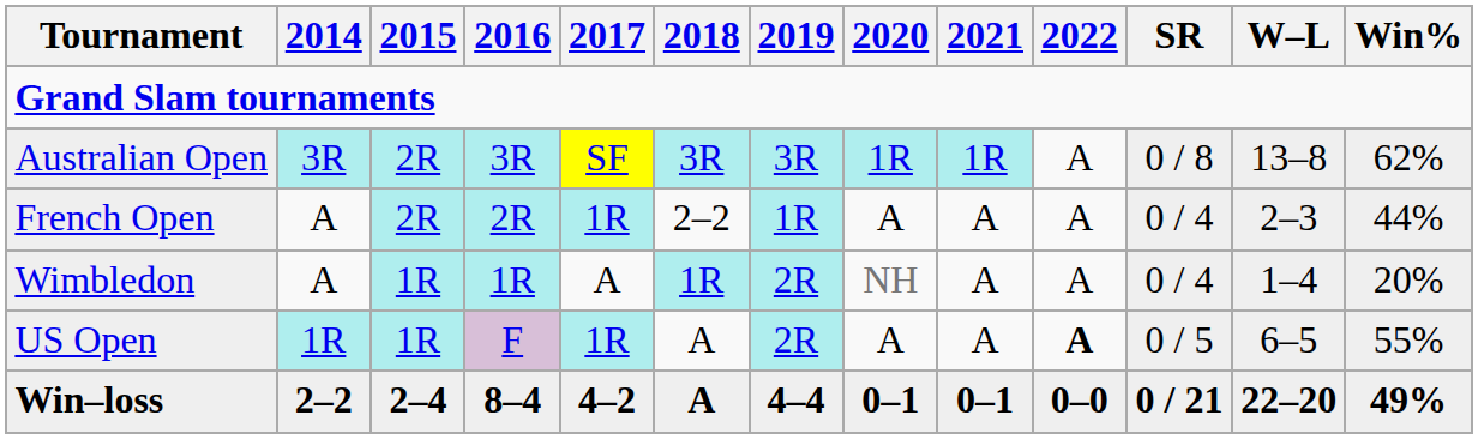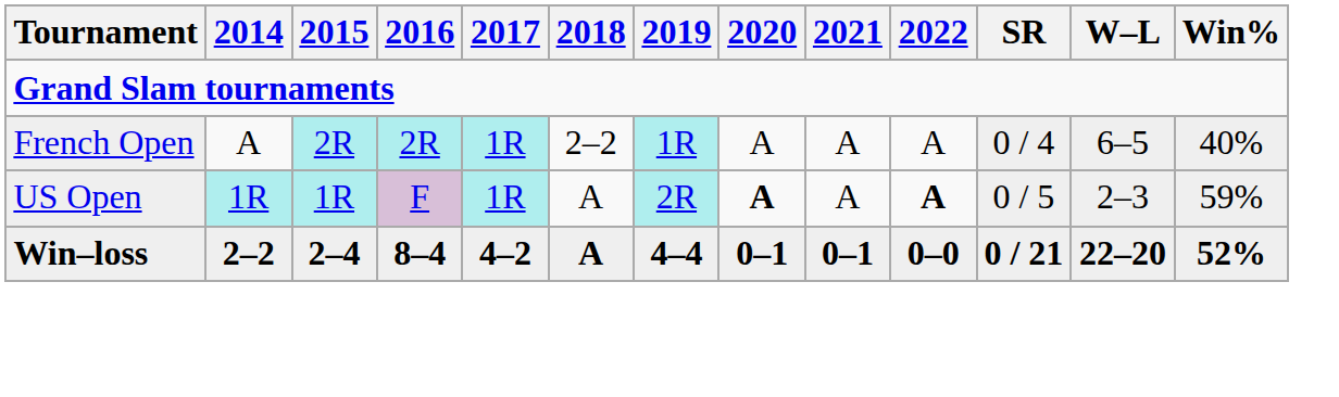- row: Australian Open | 3R | 2R | 3R | SF | 3R | 3R | 1R | 1R | A | 0 / 8 | 13–8 | 62%
French Open | W–L: 2–3 -> 6–5
French Open | Win%: 44% -> 40%
- row: Wimbledon | A | 1R | 1R | A | 1R | 2R | NH | A | A | 0 / 4 | 1–4 | 20%
US Open | 2020: normal -> bold
US Open | W–L: 6–5 -> 2–3
US Open | Win%: 55% -> 59%
Win–loss | Win%: 49% -> 52%
